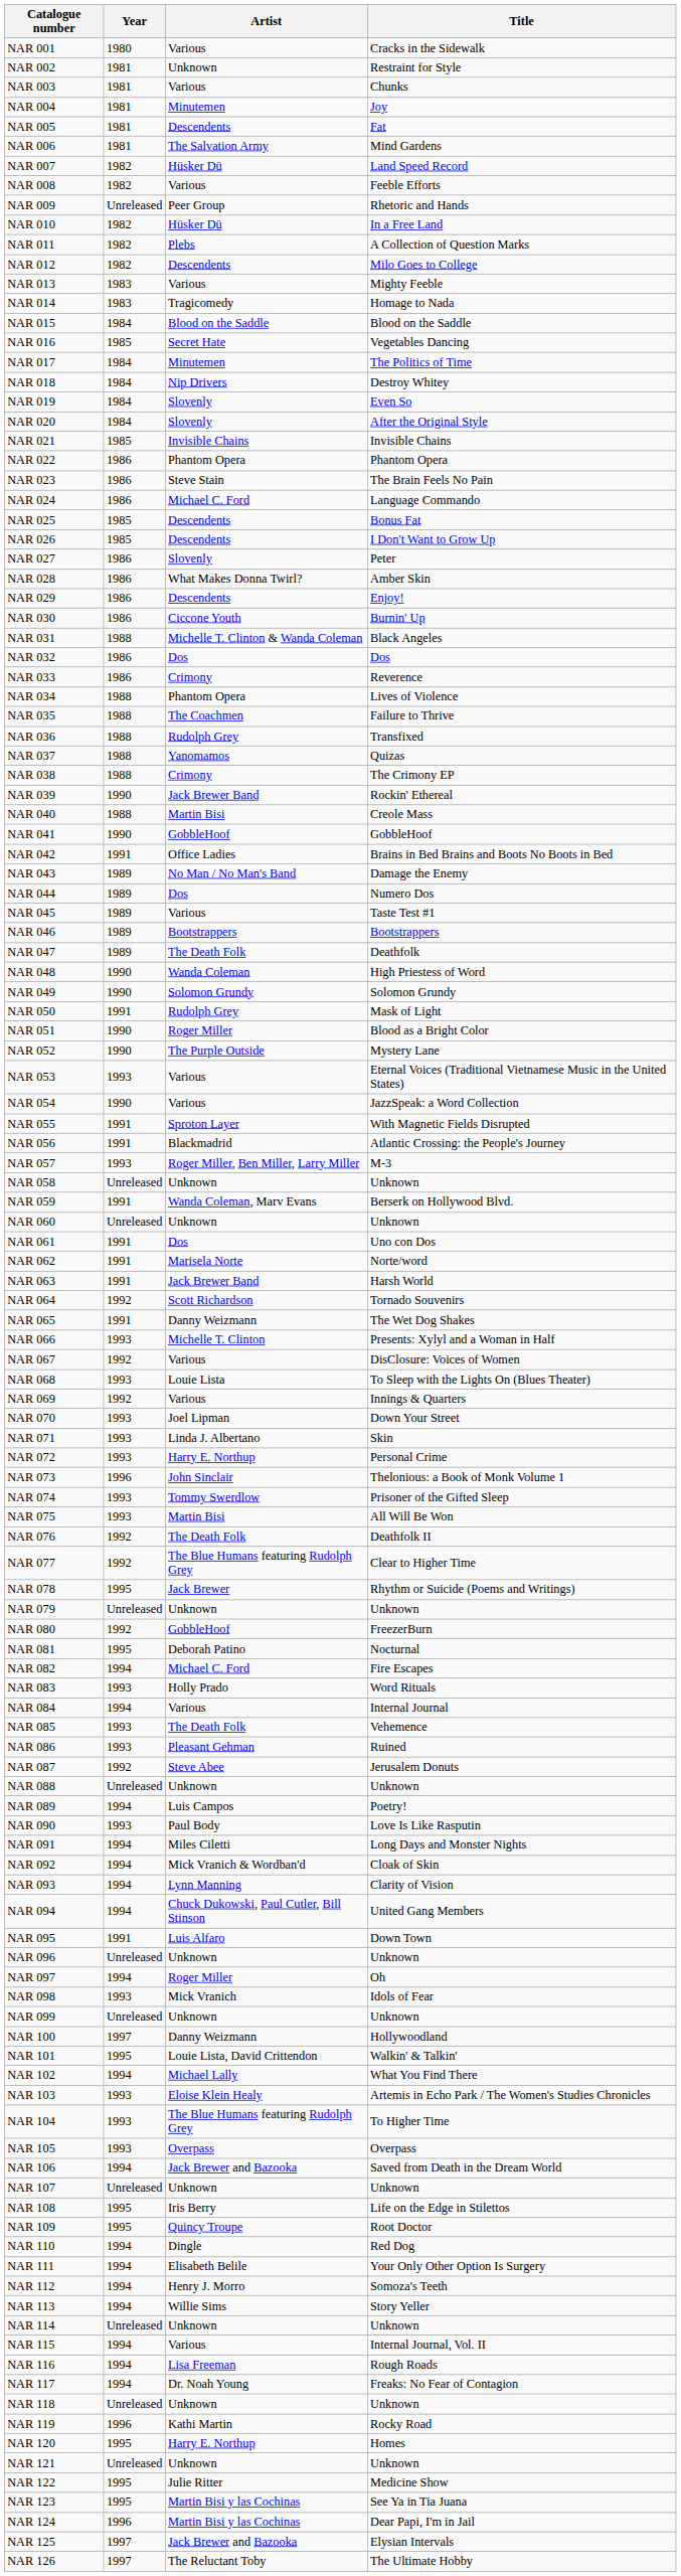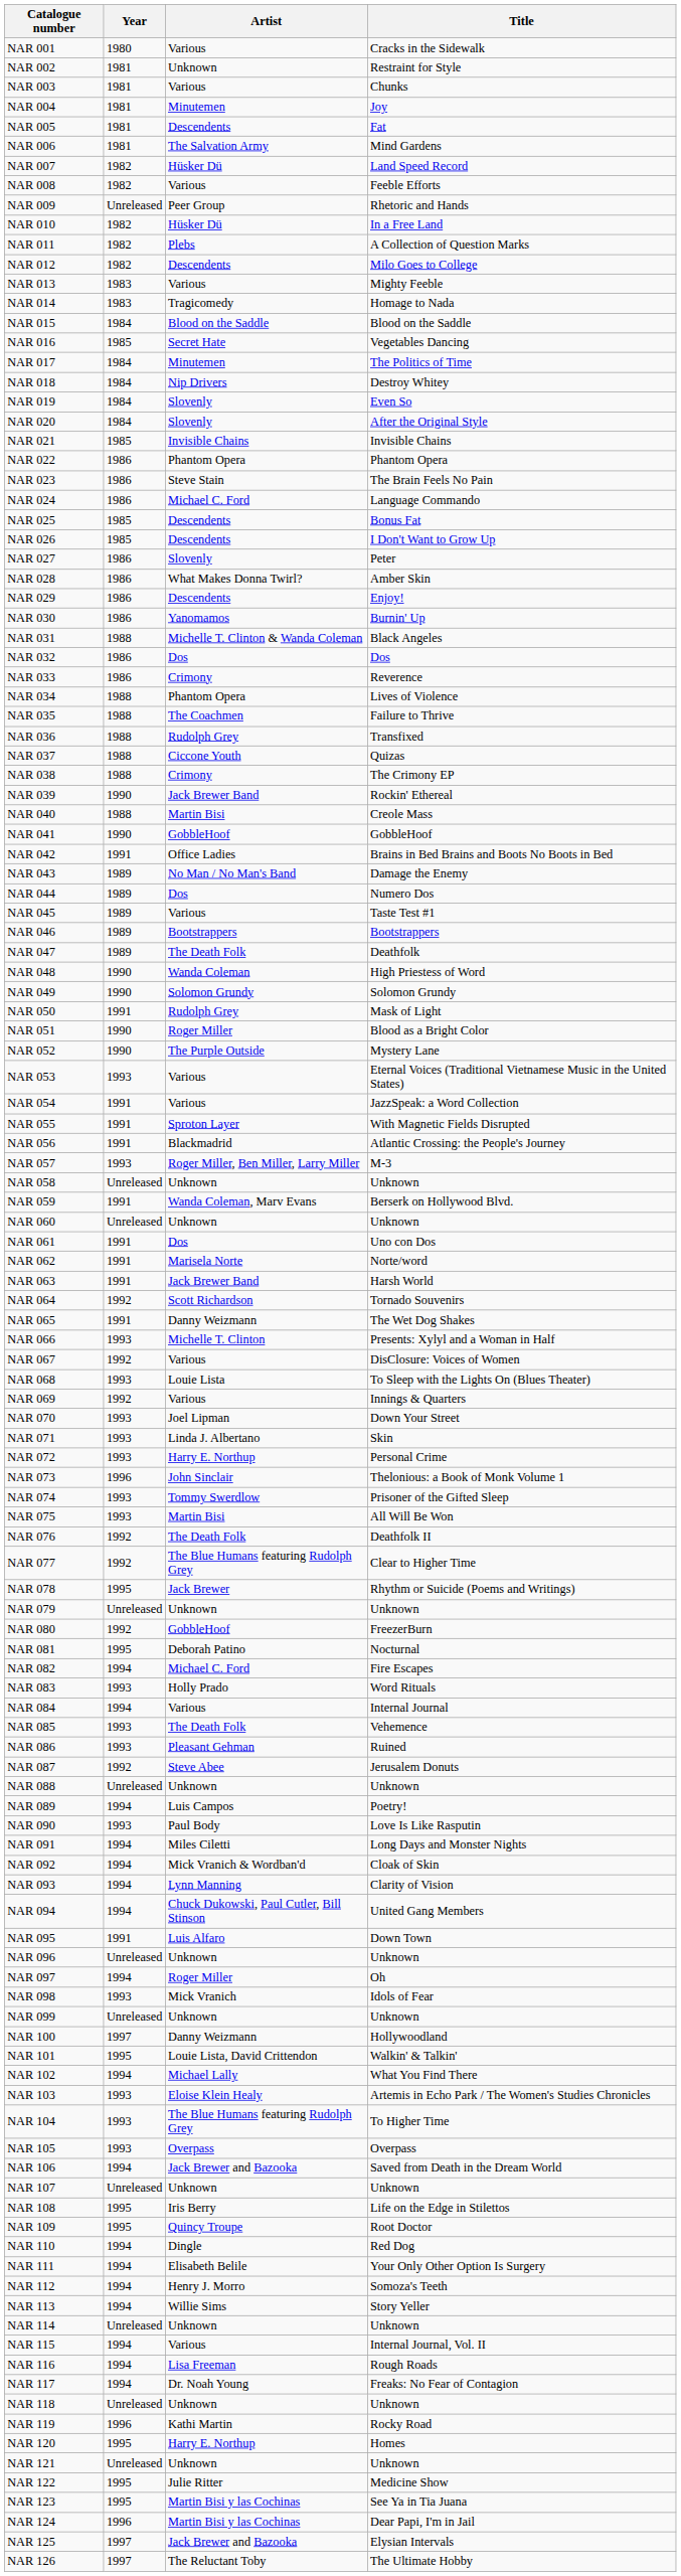NAR 030 | Artist: Ciccone Youth -> Yanomamos
NAR 037 | Artist: Yanomamos -> Ciccone Youth
NAR 054 | Year: 1990 -> 1991
